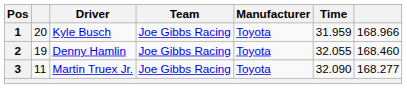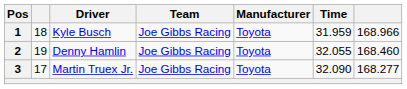1 | column 2: 20 -> 18
3 | column 2: 11 -> 17
